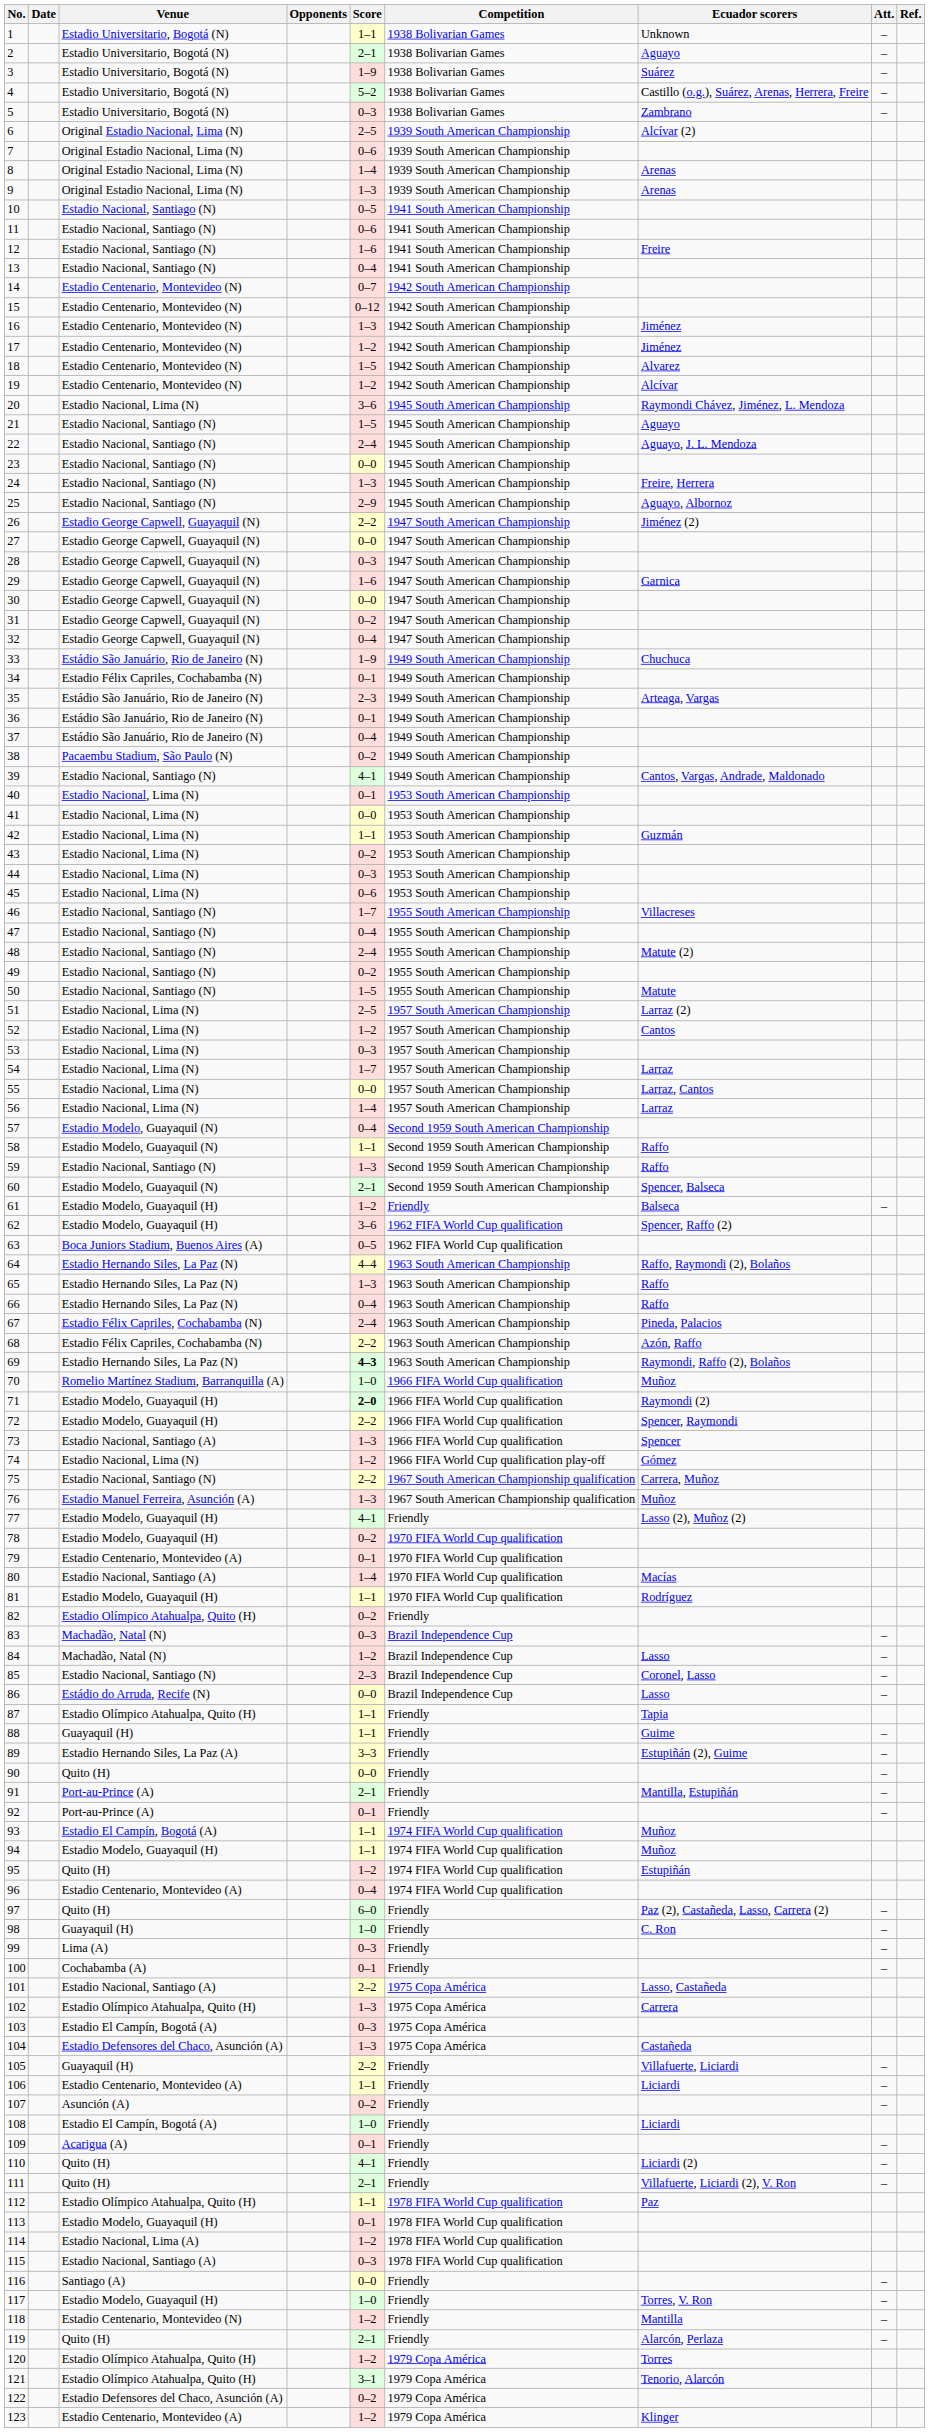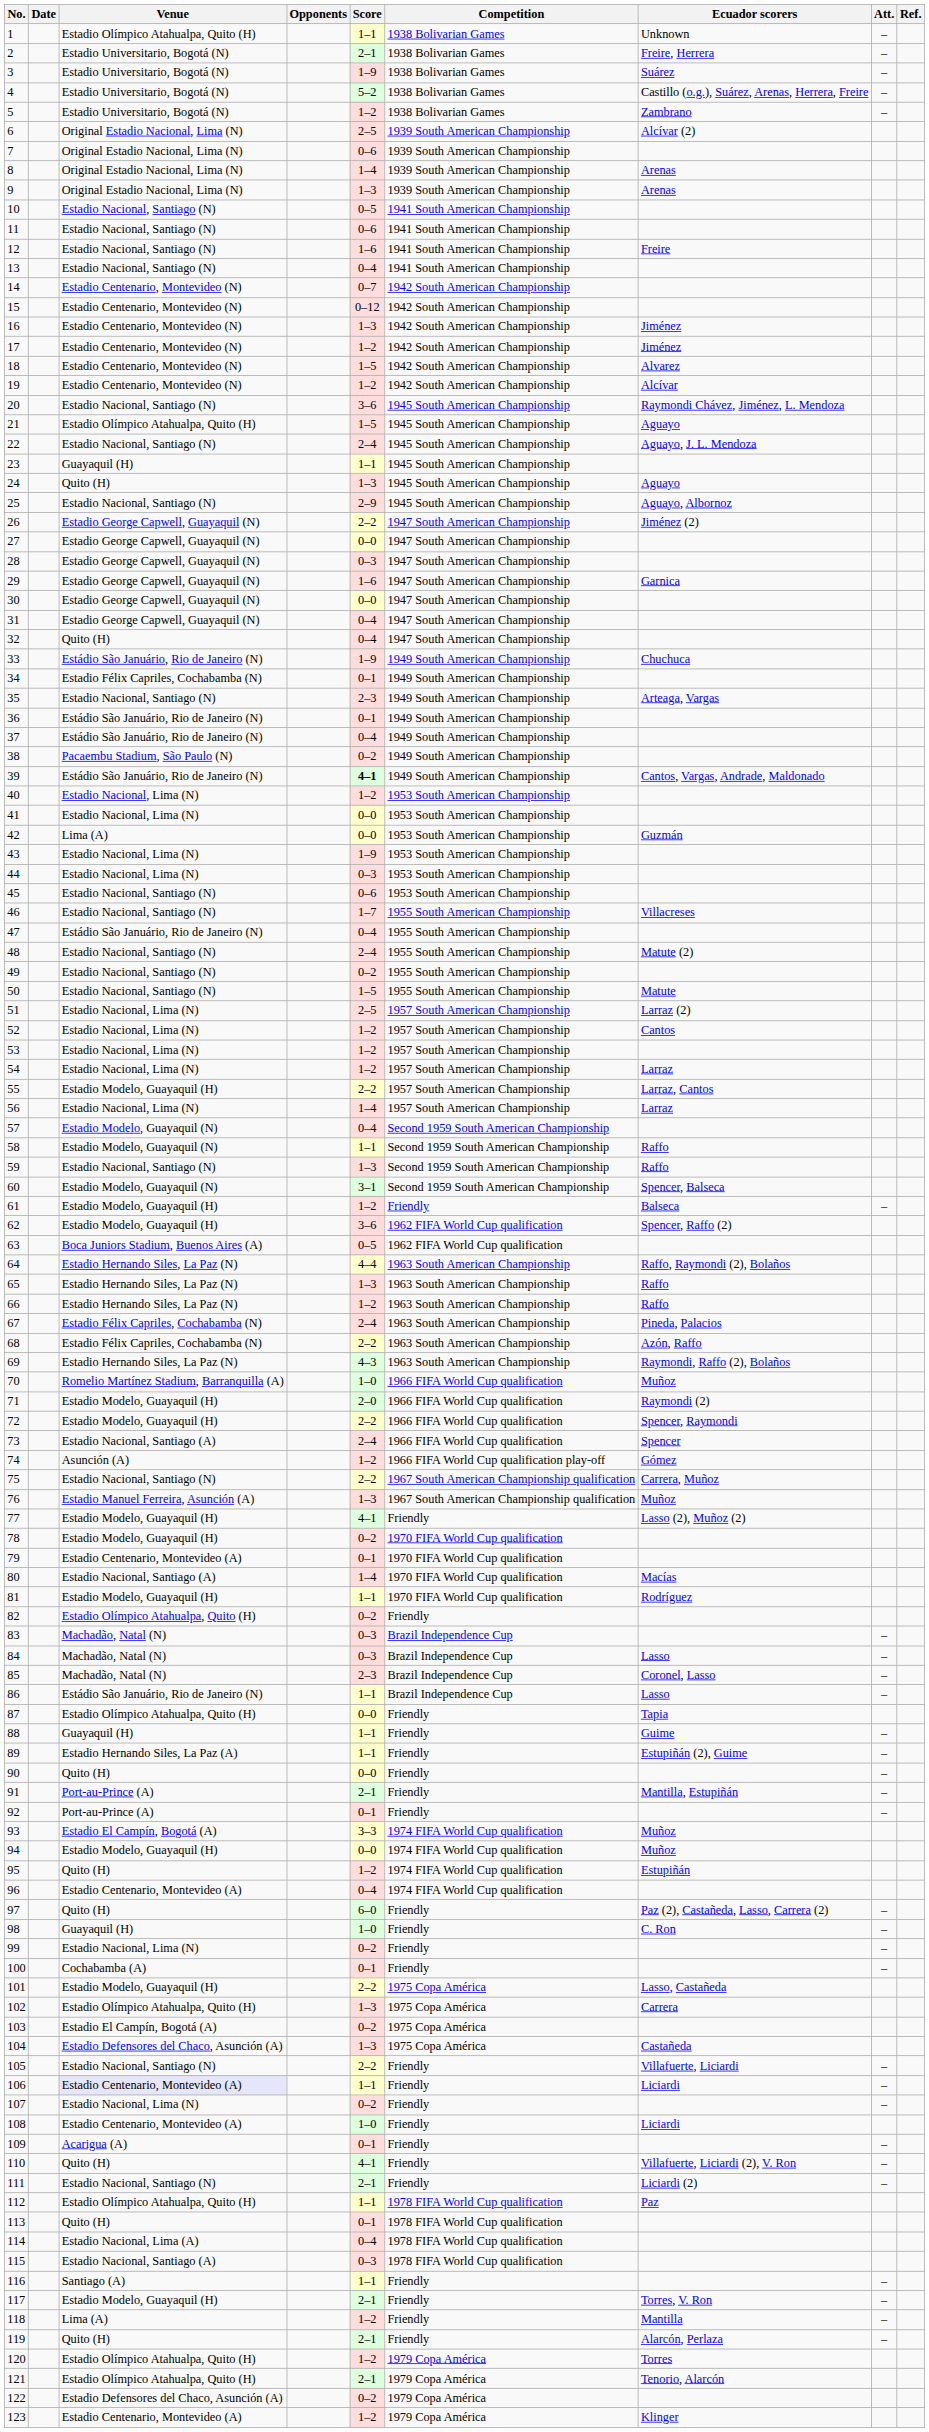1 | Venue: Estadio Universitario, Bogotá (N) -> Estadio Olímpico Atahualpa, Quito (H)
2 | Ecuador scorers: Aguayo -> Freire, Herrera
5 | Score: 0–3 -> 1–2
20 | Venue: Estadio Nacional, Lima (N) -> Estadio Nacional, Santiago (N)
21 | Venue: Estadio Nacional, Santiago (N) -> Estadio Olímpico Atahualpa, Quito (H)
23 | Venue: Estadio Nacional, Santiago (N) -> Guayaquil (H)
23 | Score: 0–0 -> 1–1
24 | Venue: Estadio Nacional, Santiago (N) -> Quito (H)
24 | Ecuador scorers: Freire, Herrera -> Aguayo
31 | Score: 0–2 -> 0–4
32 | Venue: Estadio George Capwell, Guayaquil (N) -> Quito (H)
35 | Venue: Estádio São Januário, Rio de Janeiro (N) -> Estadio Nacional, Santiago (N)
39 | Venue: Estadio Nacional, Santiago (N) -> Estádio São Januário, Rio de Janeiro (N)
39 | Score: normal -> bold
40 | Score: 0–1 -> 1–2
42 | Venue: Estadio Nacional, Lima (N) -> Lima (A)
42 | Score: 1–1 -> 0–0
43 | Score: 0–2 -> 1–9
45 | Venue: Estadio Nacional, Lima (N) -> Estadio Nacional, Santiago (N)
47 | Venue: Estadio Nacional, Santiago (N) -> Estádio São Januário, Rio de Janeiro (N)
53 | Score: 0–3 -> 1–2
54 | Score: 1–7 -> 1–2
55 | Venue: Estadio Nacional, Lima (N) -> Estadio Modelo, Guayaquil (H)
55 | Score: 0–0 -> 2–2
60 | Score: 2–1 -> 3–1
66 | Score: 0–4 -> 1–2
69 | Score: bold -> normal
71 | Score: bold -> normal
73 | Score: 1–3 -> 2–4
74 | Venue: Estadio Nacional, Lima (N) -> Asunción (A)
84 | Score: 1–2 -> 0–3
85 | Venue: Estadio Nacional, Santiago (N) -> Machadão, Natal (N)
86 | Venue: Estádio do Arruda, Recife (N) -> Estádio São Januário, Rio de Janeiro (N)
86 | Score: 0–0 -> 1–1
87 | Score: 1–1 -> 0–0
89 | Score: 3–3 -> 1–1
93 | Score: 1–1 -> 3–3
94 | Score: 1–1 -> 0–0
99 | Venue: Lima (A) -> Estadio Nacional, Lima (N)
99 | Score: 0–3 -> 0–2
101 | Venue: Estadio Nacional, Santiago (A) -> Estadio Modelo, Guayaquil (H)
103 | Score: 0–3 -> 0–2
105 | Venue: Guayaquil (H) -> Estadio Nacional, Santiago (N)
106 | Venue: no background -> lavender background
107 | Venue: Asunción (A) -> Estadio Nacional, Lima (N)
108 | Venue: Estadio El Campín, Bogotá (A) -> Estadio Centenario, Montevideo (A)
110 | Ecuador scorers: Liciardi (2) -> Villafuerte, Liciardi (2), V. Ron
111 | Venue: Quito (H) -> Estadio Nacional, Santiago (N)
111 | Ecuador scorers: Villafuerte, Liciardi (2), V. Ron -> Liciardi (2)
113 | Venue: Estadio Modelo, Guayaquil (H) -> Quito (H)
114 | Score: 1–2 -> 0–4
116 | Score: 0–0 -> 1–1
117 | Score: 1–0 -> 2–1
118 | Venue: Estadio Centenario, Montevideo (N) -> Lima (A)
121 | Score: 3–1 -> 2–1
